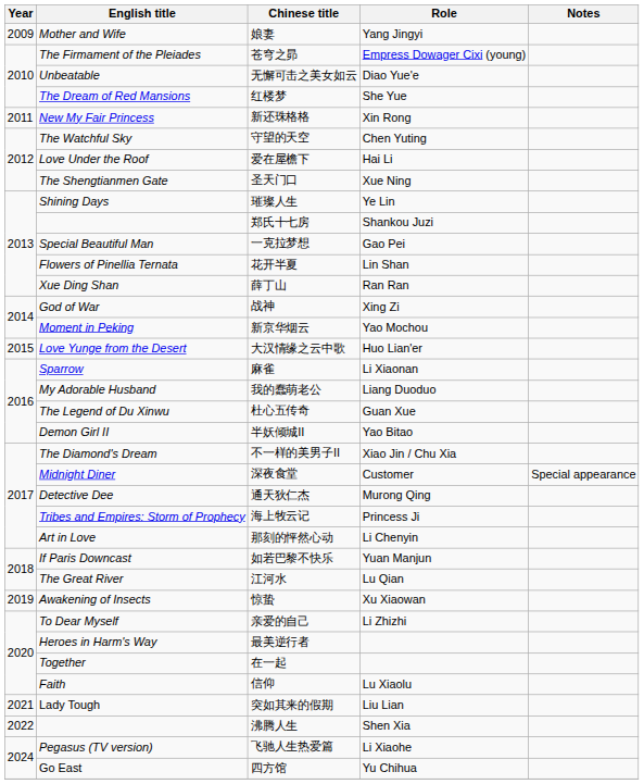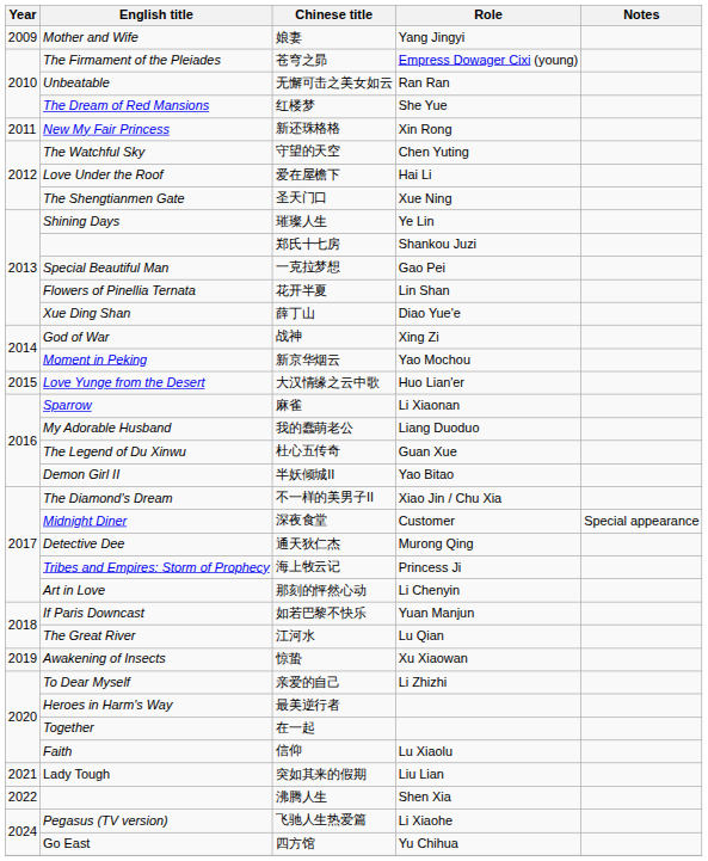无懈可击之美女如云 | Role: Diao Yue'e -> Ran Ran
薛丁山 | Role: Ran Ran -> Diao Yue'e
